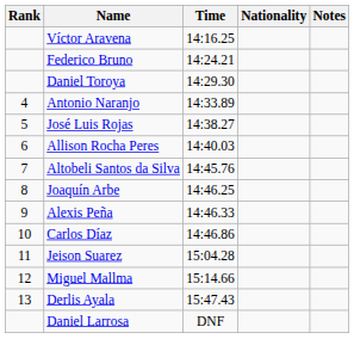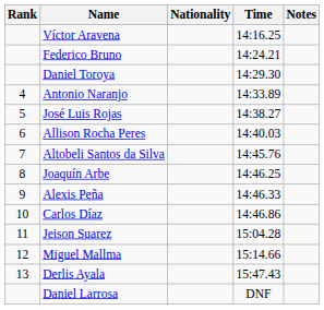columns swapped: Nationality <-> Time
